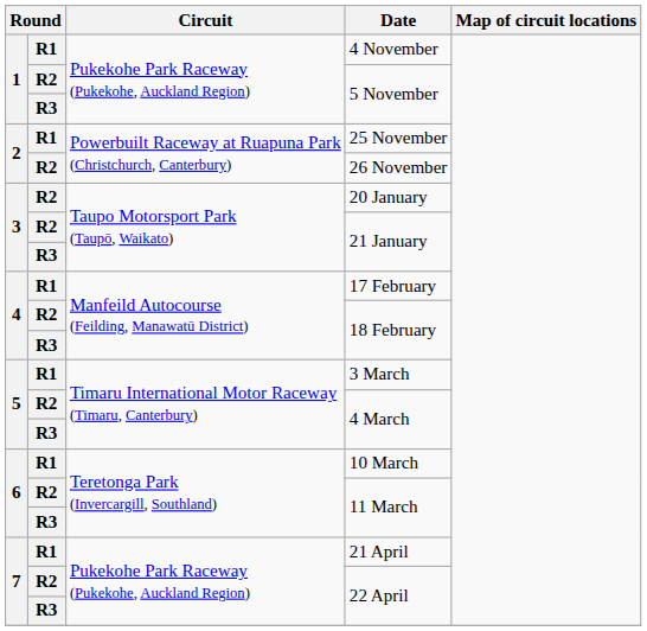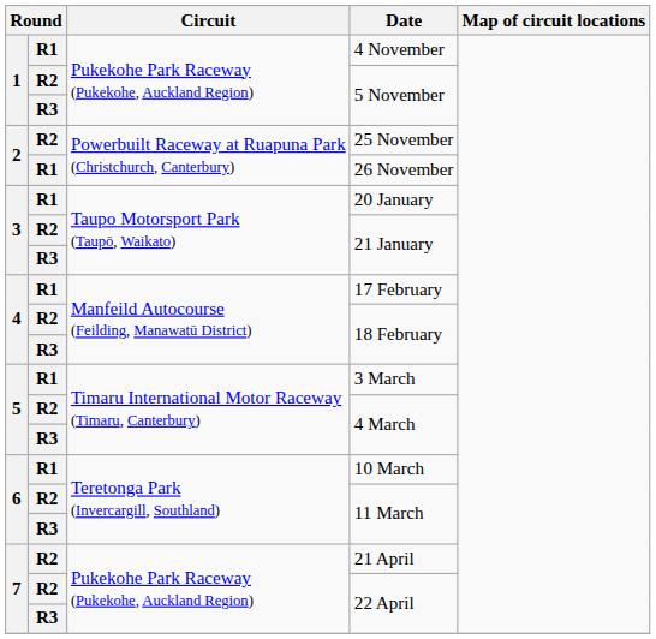25 November | column 2: R1 -> R2
26 November | column 2: R2 -> R1
20 January | column 2: R2 -> R1
21 April | column 2: R1 -> R2
